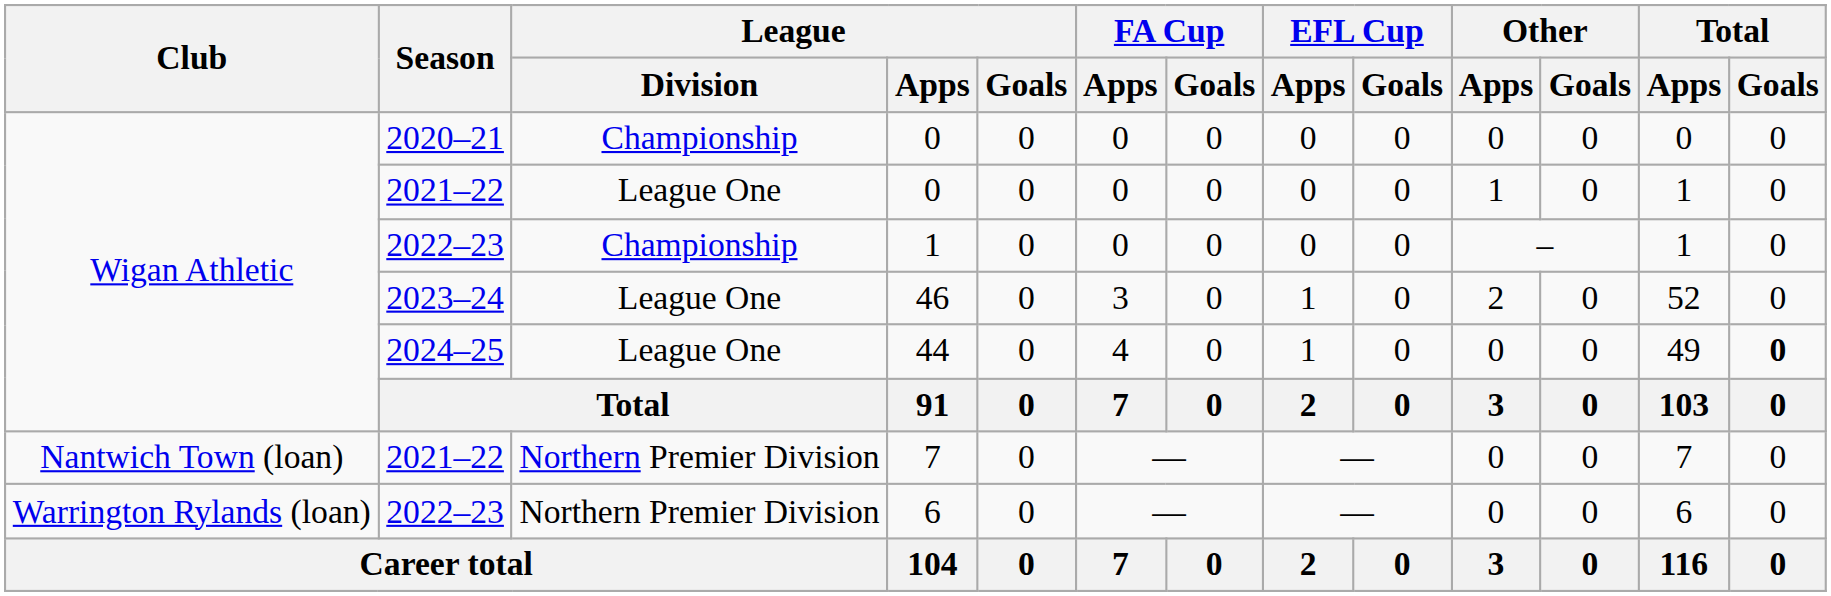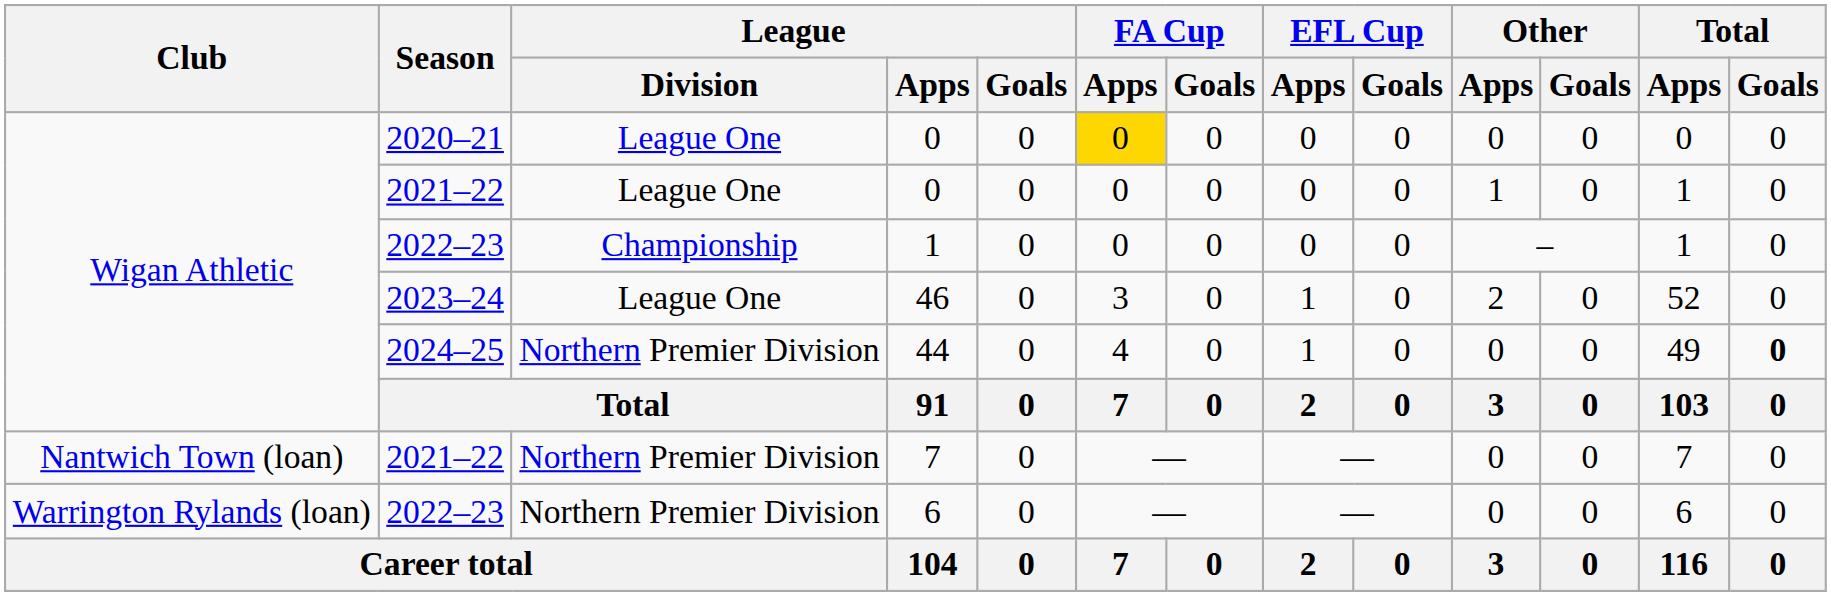2020–21 / 0 | League / Division: Championship -> League One
2020–21 / 0 | FA Cup / Apps: no background -> gold background
44 | League / Division: League One -> Northern Premier Division
